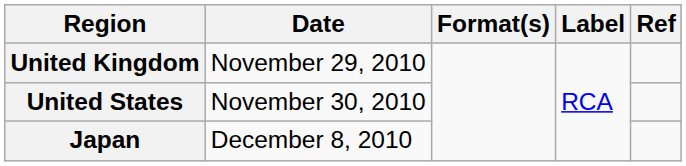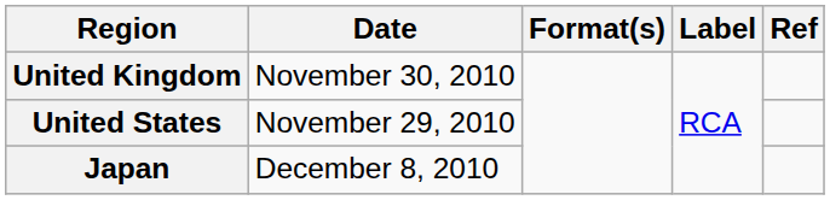United Kingdom | Date: November 29, 2010 -> November 30, 2010
United States | Date: November 30, 2010 -> November 29, 2010
